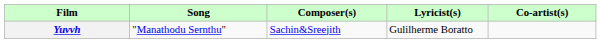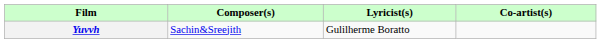- column: Song | "Manathodu Sernthu"
